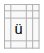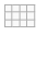- row: ü
